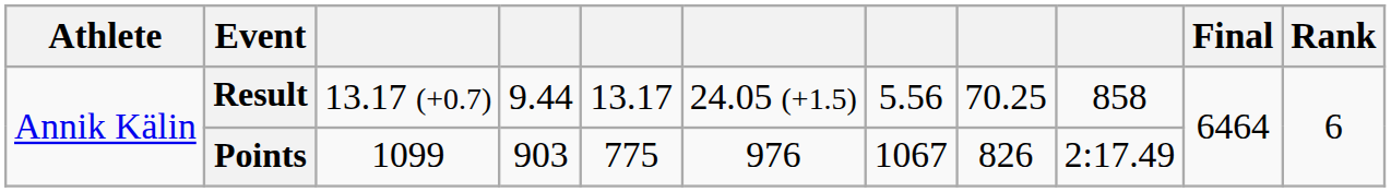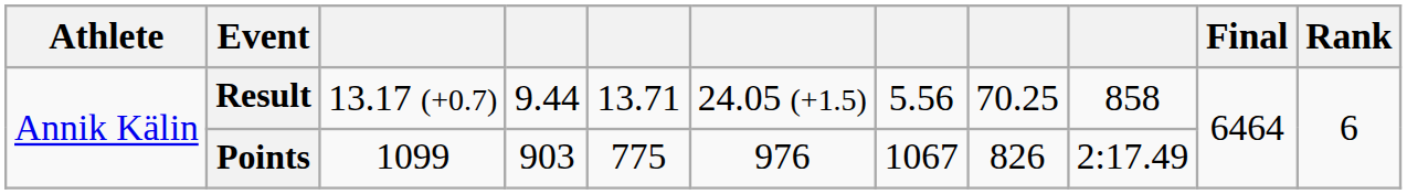Result | column 5: 13.17 -> 13.71
